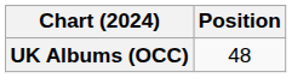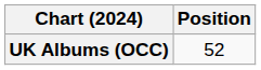UK Albums (OCC) | Position: 48 -> 52
